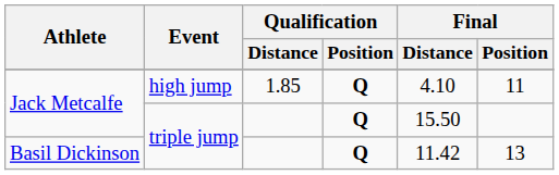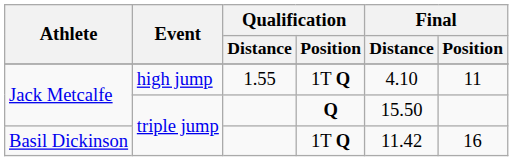Jack Metcalfe / high jump | Qualification / Distance: 1.85 -> 1.55
Jack Metcalfe / high jump | Qualification / Position: Q -> 1T Q
Basil Dickinson | Qualification / Position: Q -> 1T Q
Basil Dickinson | Final / Position: 13 -> 16
